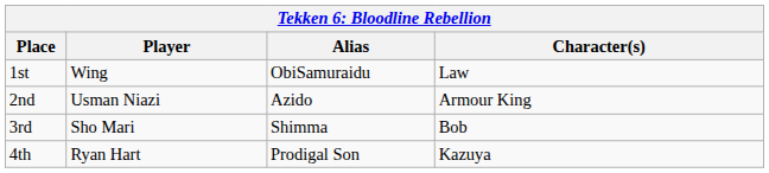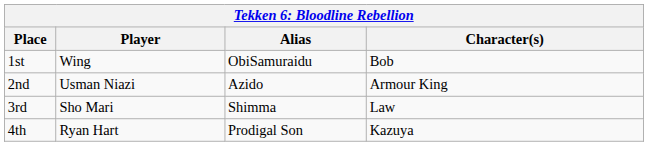1st | Character(s): Law -> Bob
3rd | Character(s): Bob -> Law
